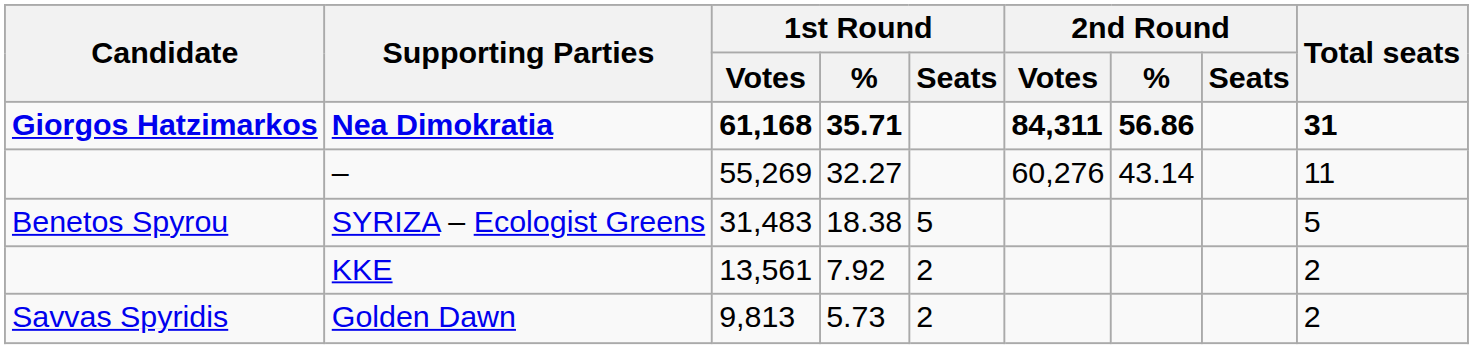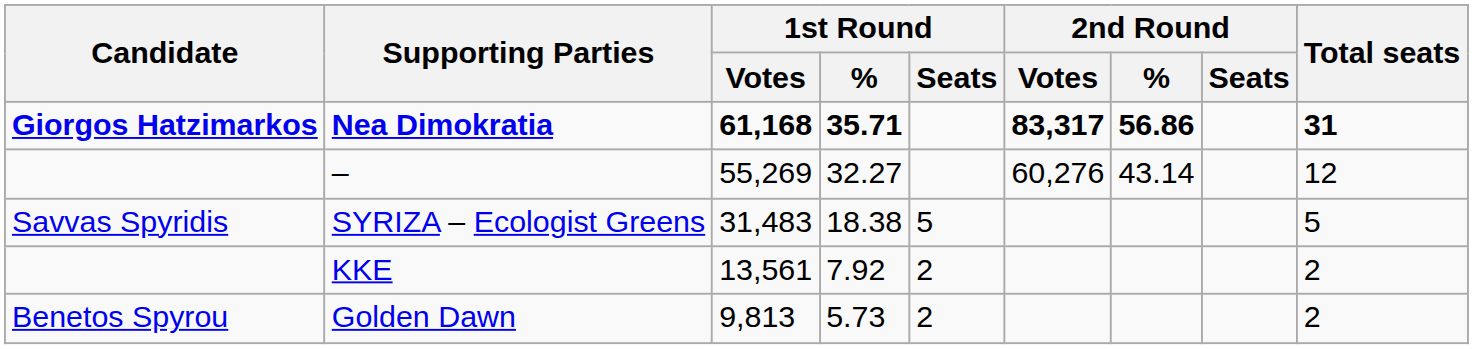Nea Dimokratia | 2nd Round / Votes: 84,311 -> 83,317
– | Total seats: 11 -> 12
SYRIZA – Ecologist Greens | Candidate: Benetos Spyrou -> Savvas Spyridis
Golden Dawn | Candidate: Savvas Spyridis -> Benetos Spyrou
